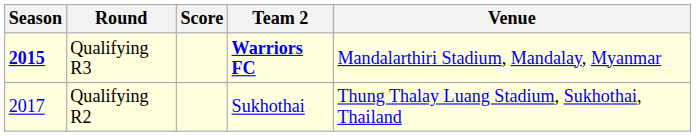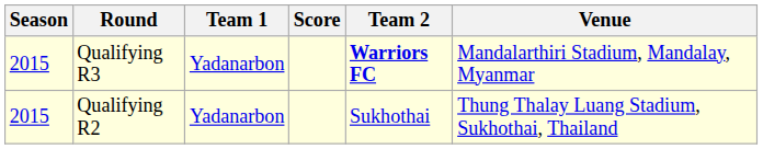+ column: Team 1 | Yadanarbon | Yadanarbon
Qualifying R3 | Season: bold -> normal
Qualifying R2 | Season: 2017 -> 2015
